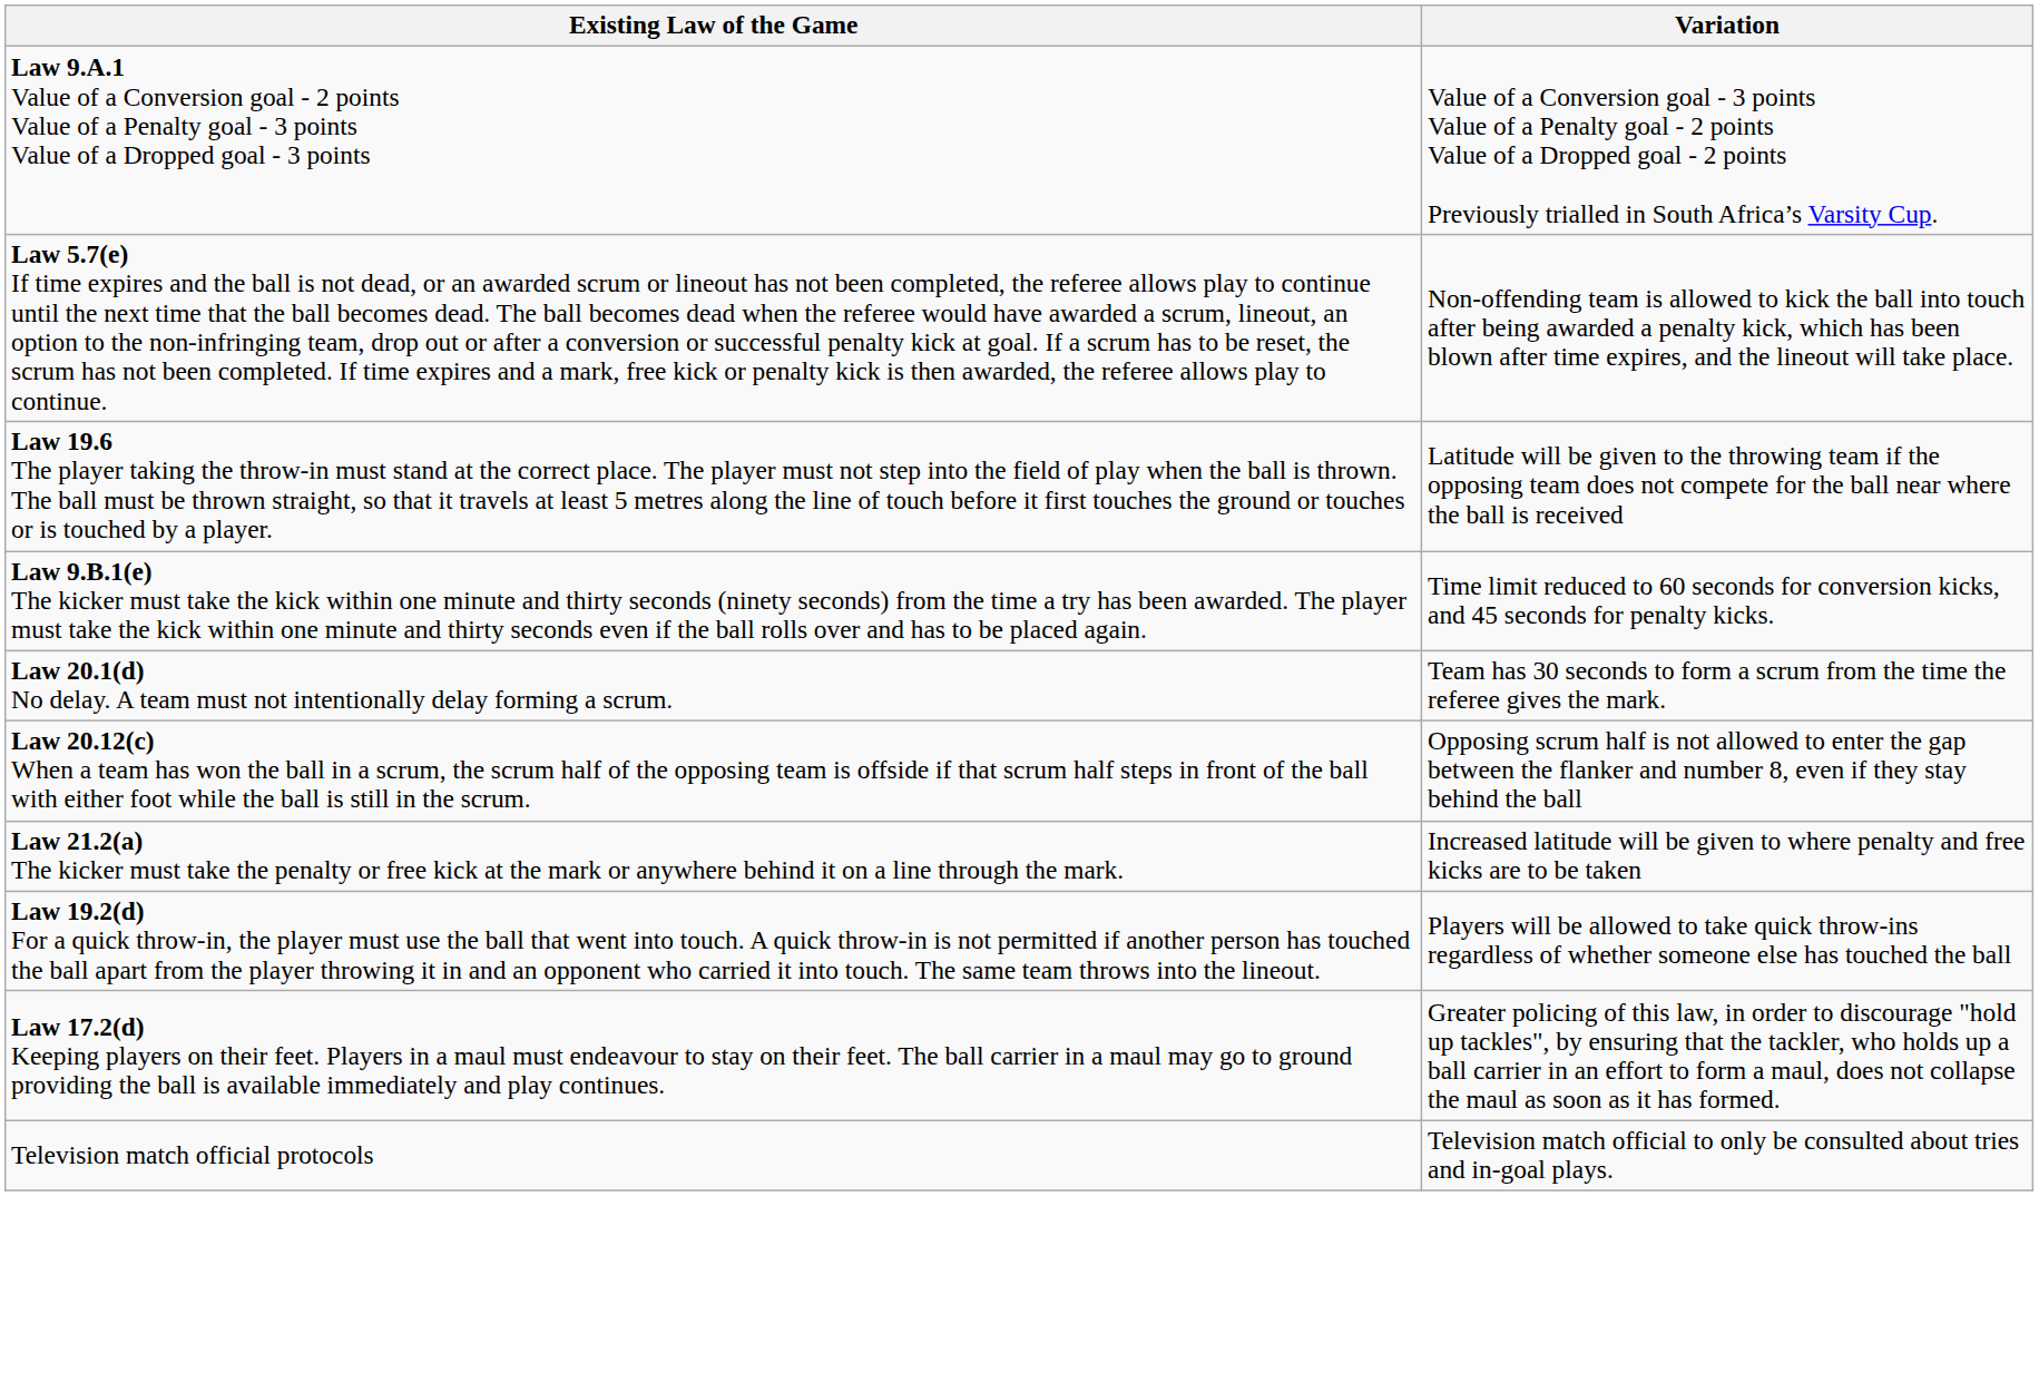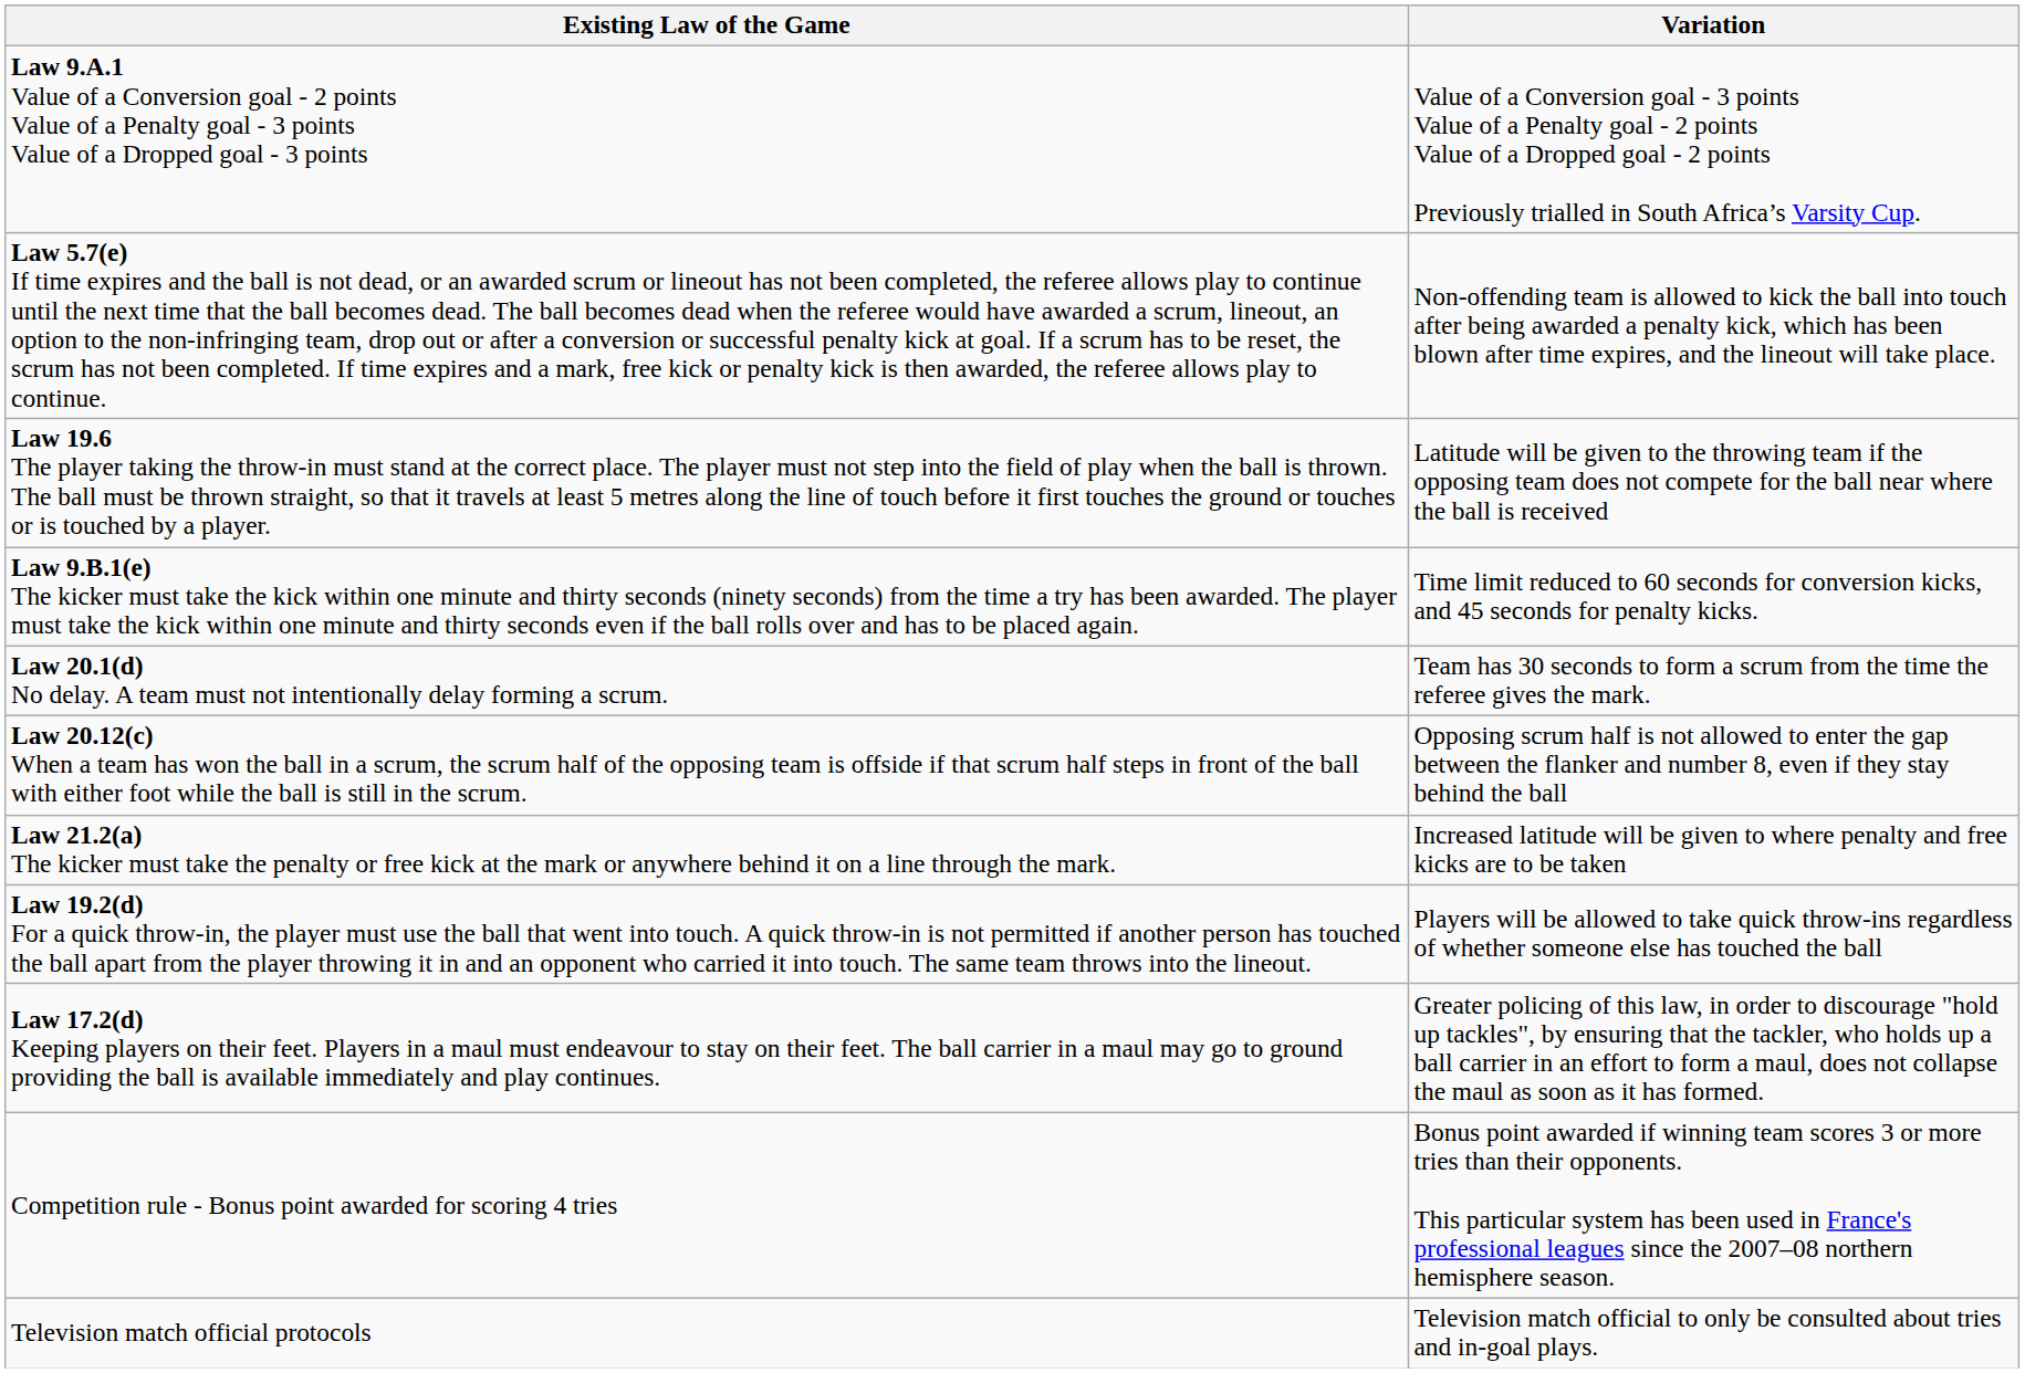+ row: Competition rule - Bonus point awarded for scoring 4 tries | Bonus point awarded if winning team scores 3 or more tries than their opponents. This particular system has been used in France's professional leagues since the 2007–08 northern hemisphere season.
